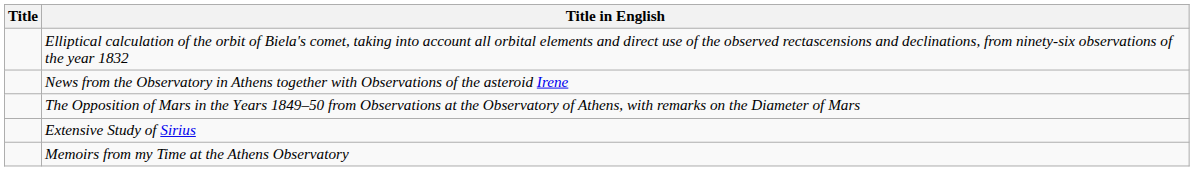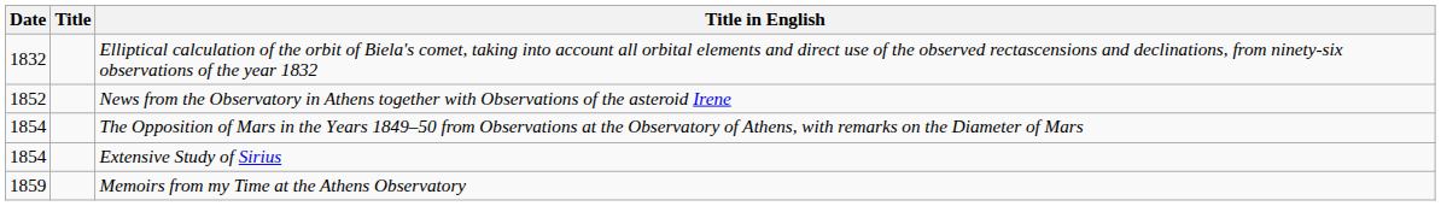+ column: Date | 1832 | 1852 | 1854 | 1854 | 1859
